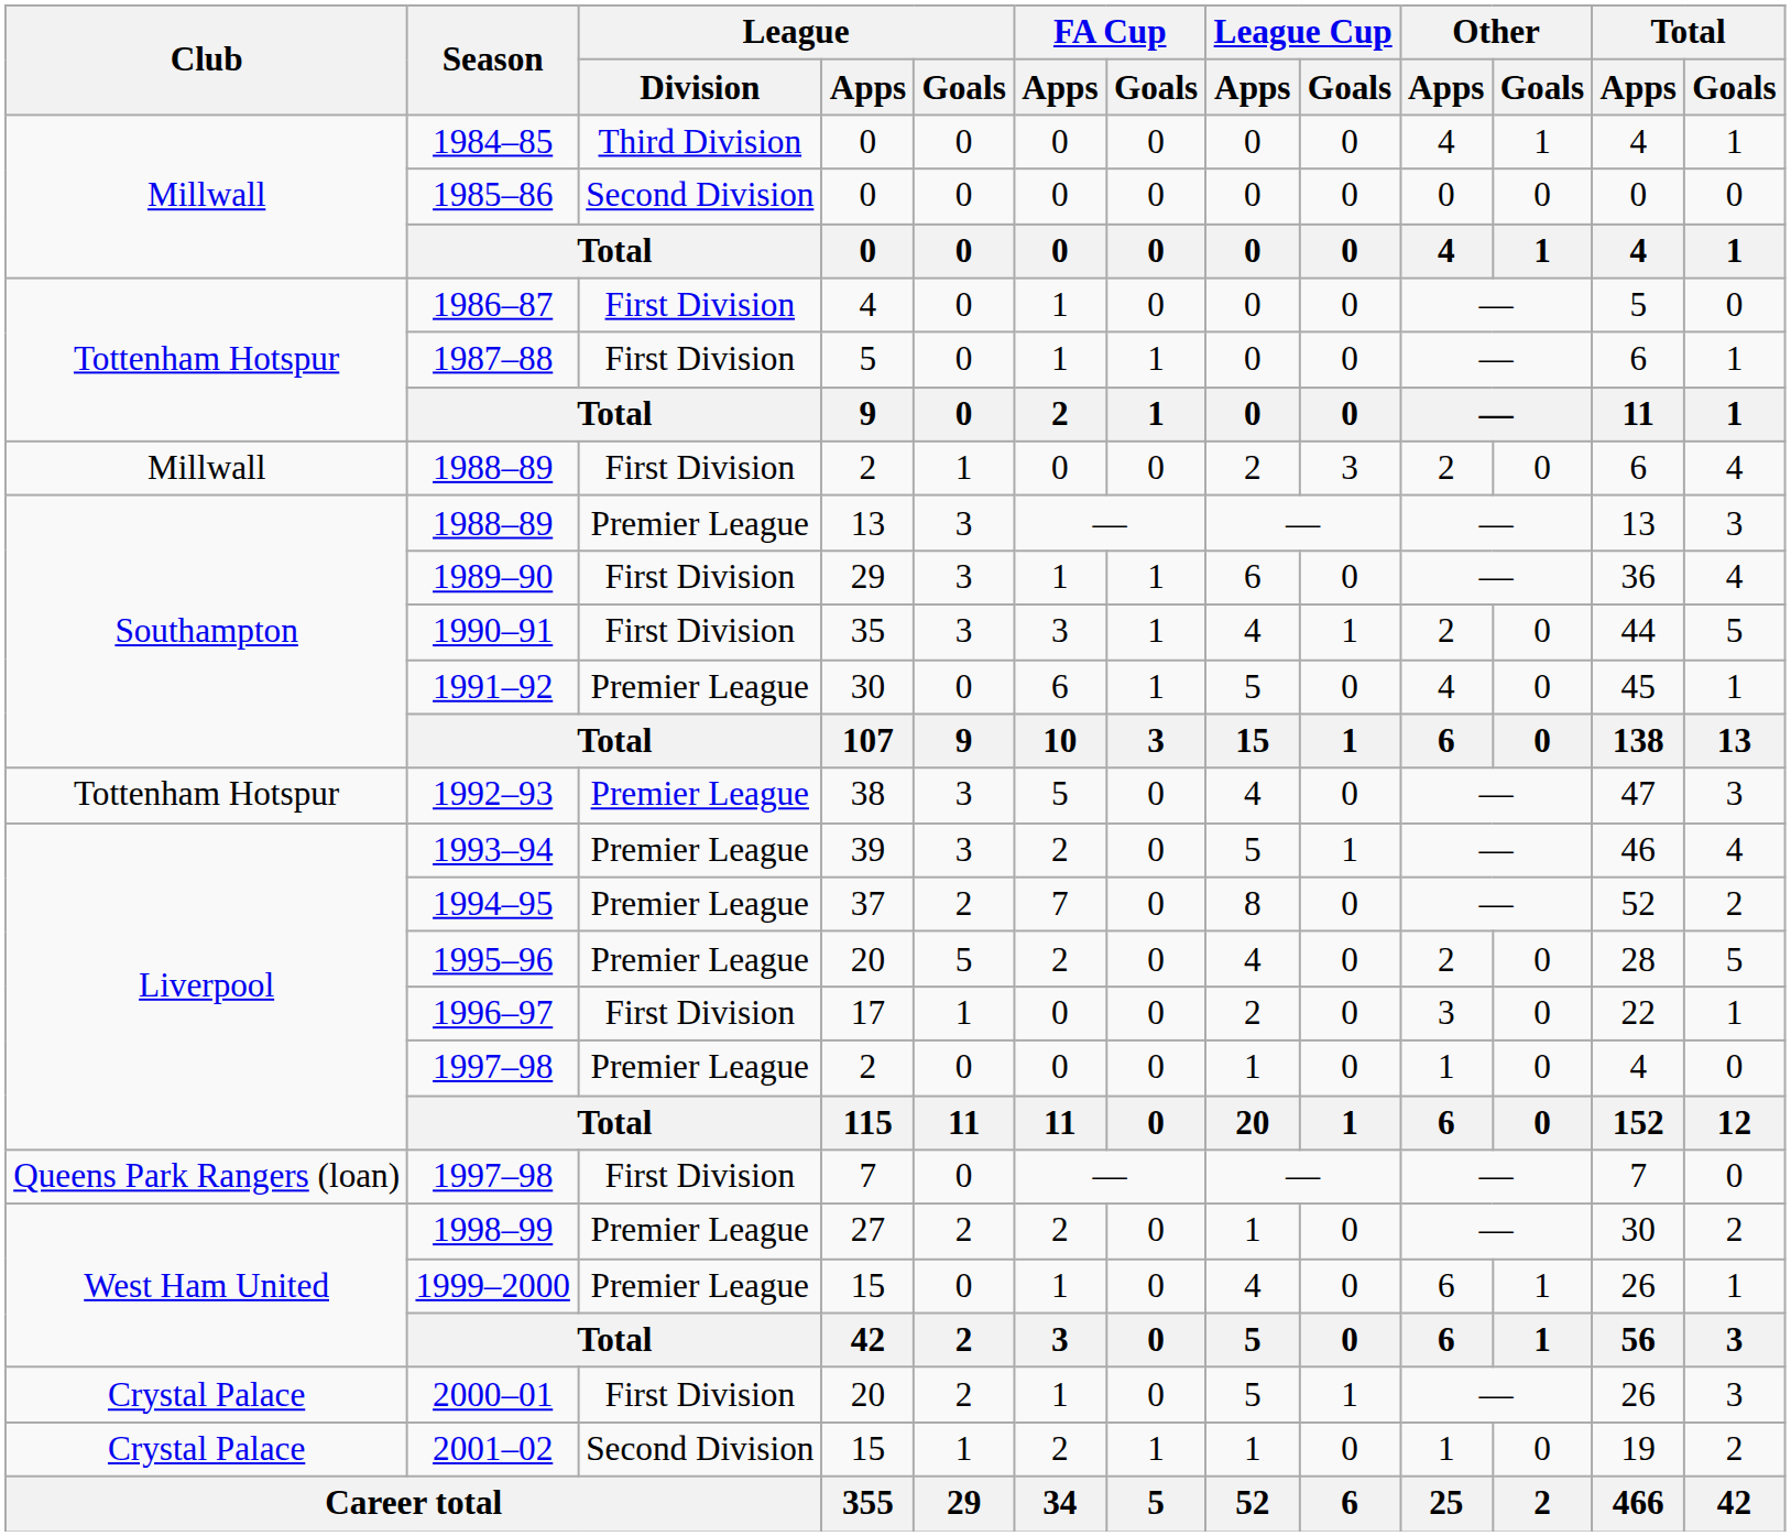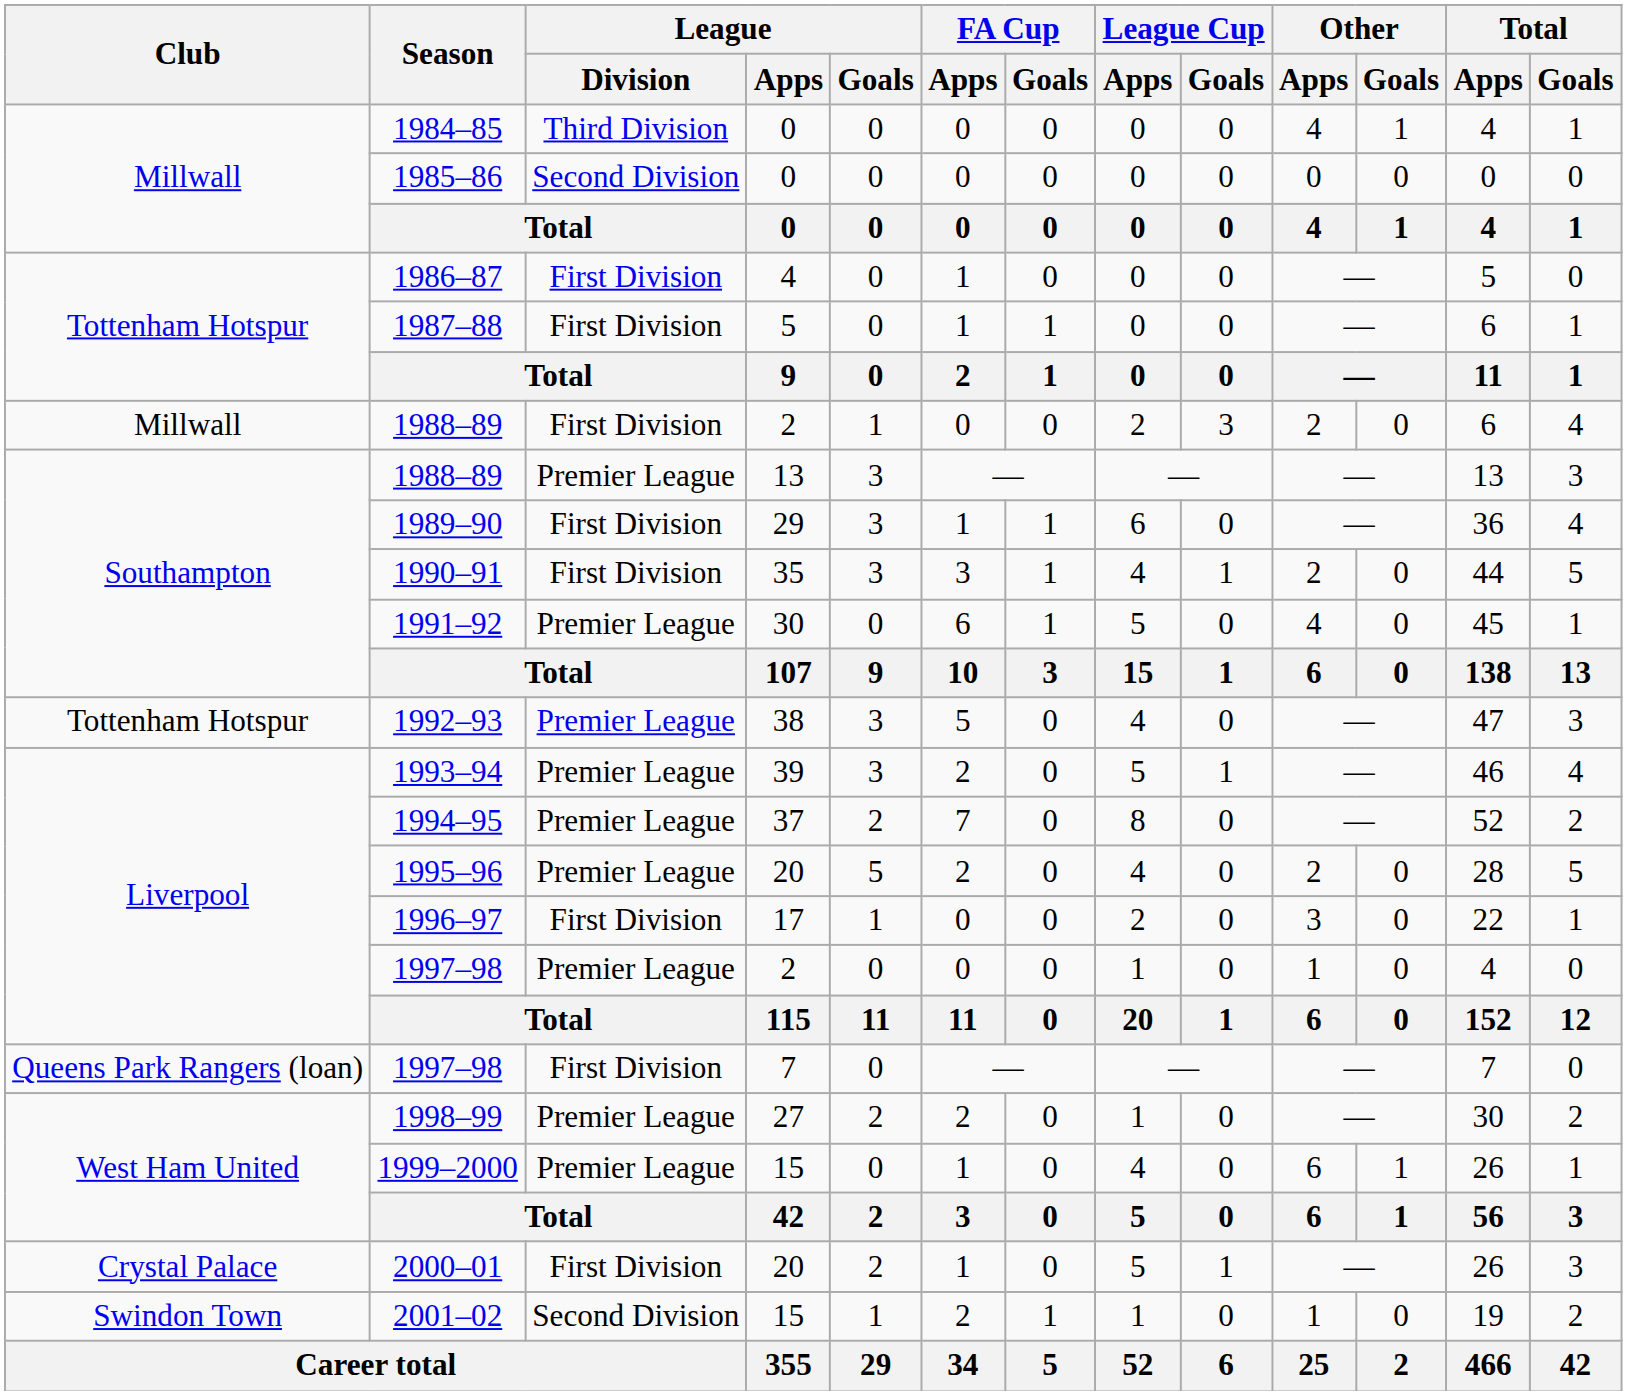2001–02 | Club: Crystal Palace -> Swindon Town
